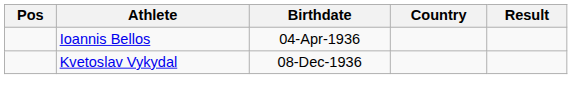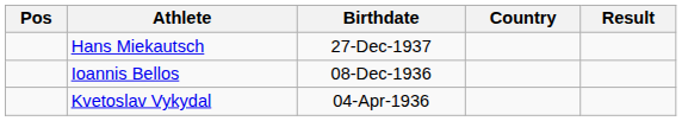+ row: Hans Miekautsch | 27-Dec-1937
Ioannis Bellos | Birthdate: 04-Apr-1936 -> 08-Dec-1936
Kvetoslav Vykydal | Birthdate: 08-Dec-1936 -> 04-Apr-1936
